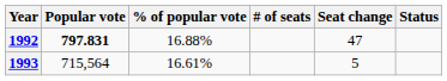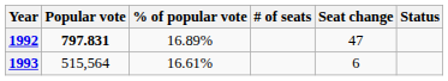1992 | % of popular vote: 16.88% -> 16.89%
1993 | Popular vote: 715,564 -> 515,564
1993 | Seat change: 5 -> 6
